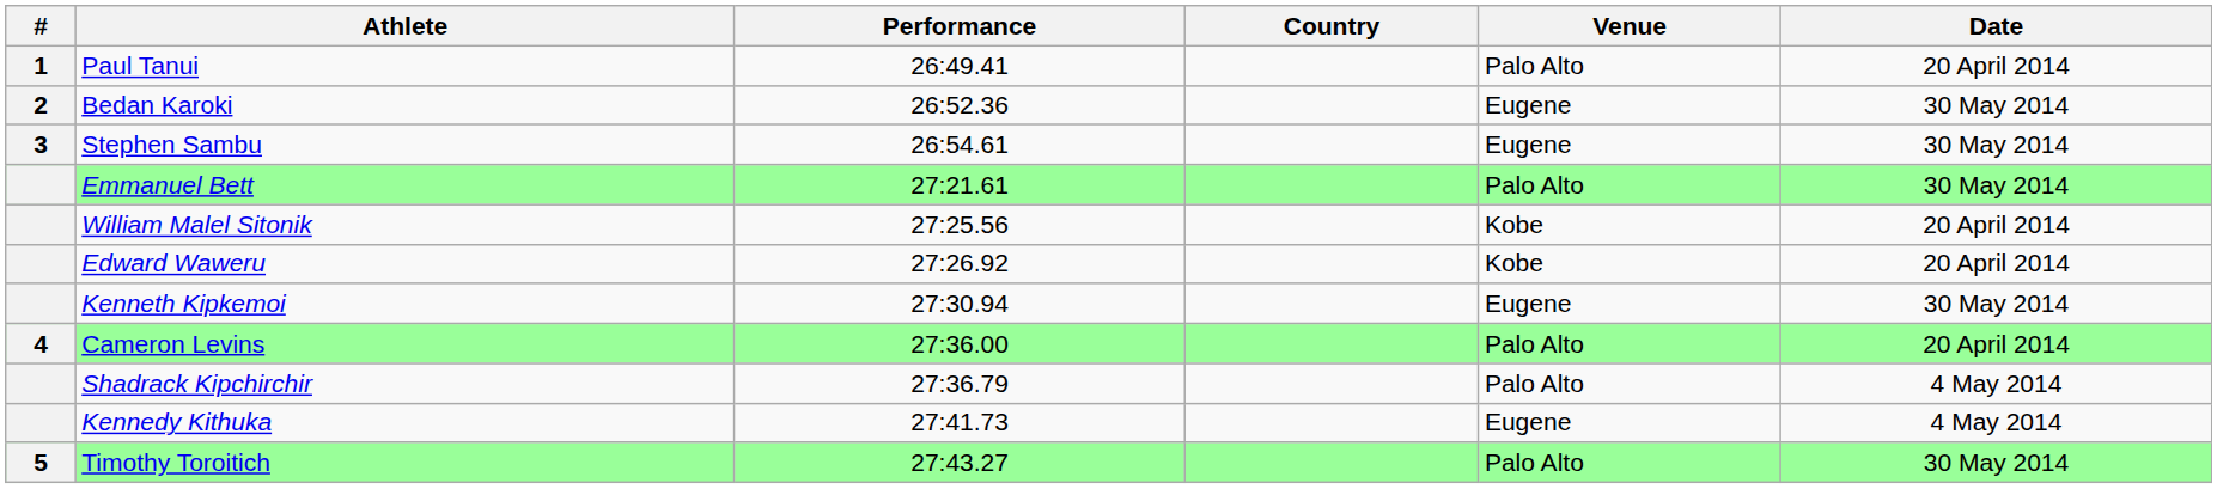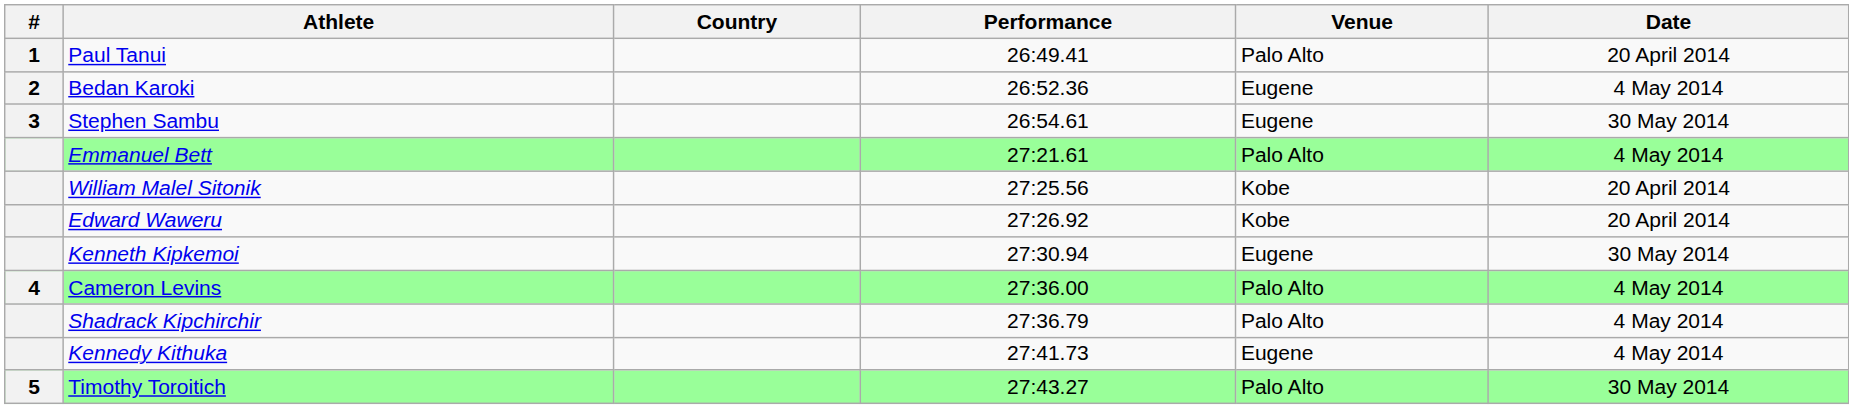columns swapped: Country <-> Performance
Bedan Karoki | Date: 30 May 2014 -> 4 May 2014
Emmanuel Bett | Date: 30 May 2014 -> 4 May 2014
Cameron Levins | Date: 20 April 2014 -> 4 May 2014
